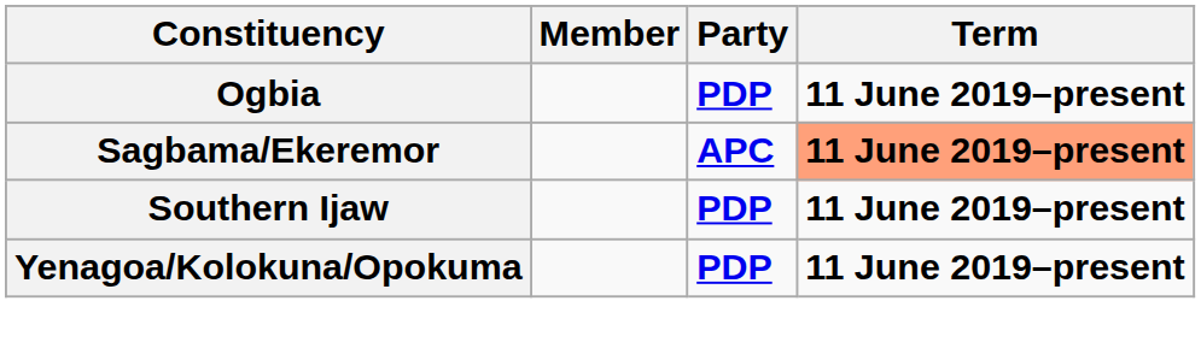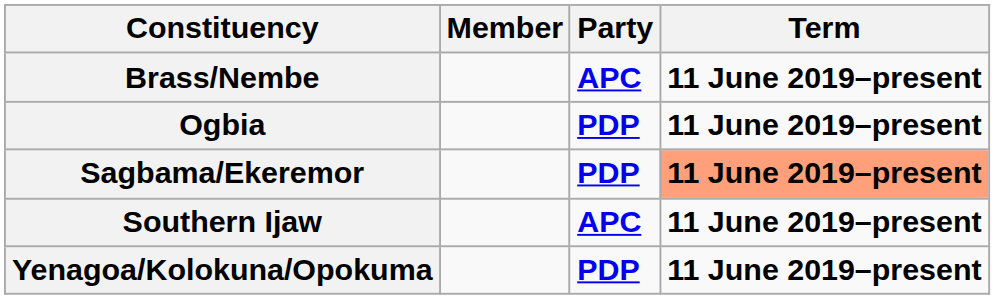+ row: Brass/Nembe | APC | 11 June 2019–present
Sagbama/Ekeremor | Party: APC -> PDP
Southern Ijaw | Party: PDP -> APC
